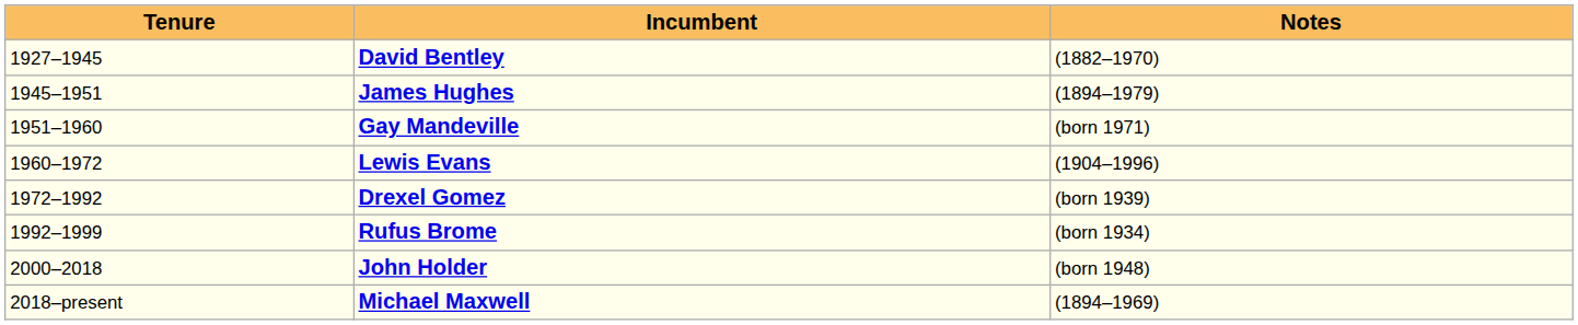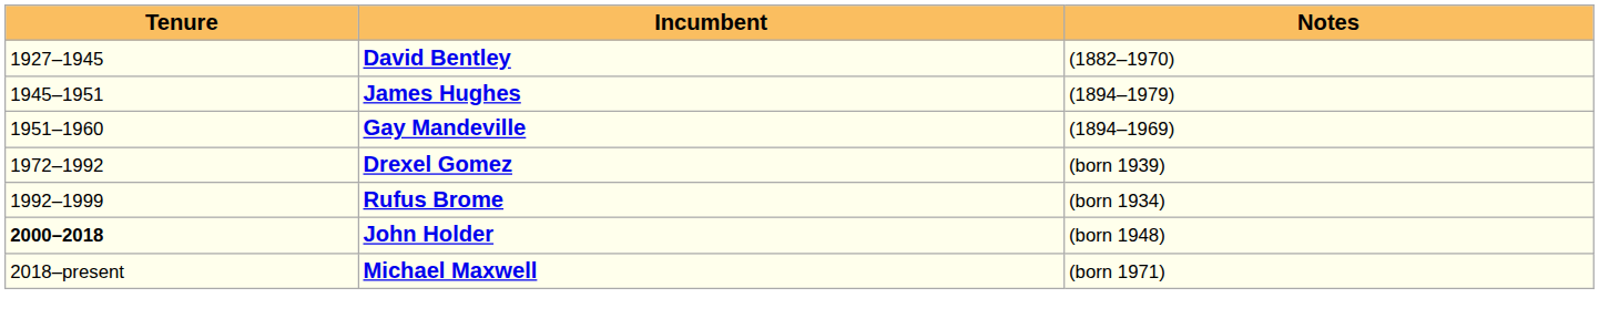Gay Mandeville | Notes: (born 1971) -> (1894–1969)
- row: 1960–1972 | Lewis Evans | (1904–1996)
John Holder | Tenure: normal -> bold
Michael Maxwell | Notes: (1894–1969) -> (born 1971)
